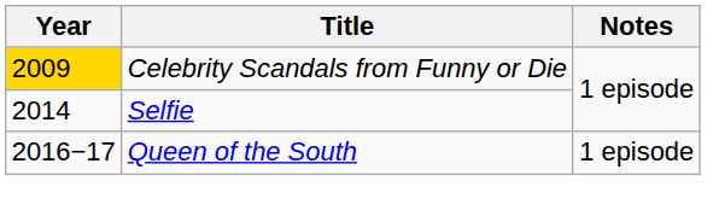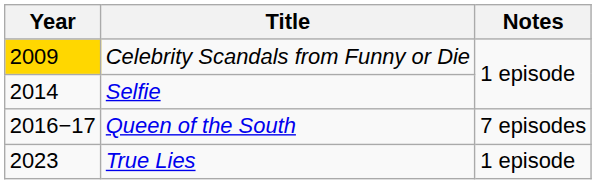Queen of the South | Notes: 1 episode -> 7 episodes
+ row: 2023 | True Lies | 1 episode
